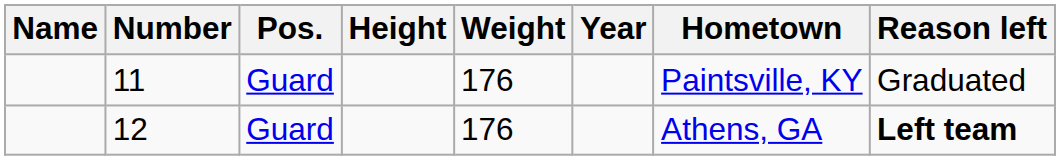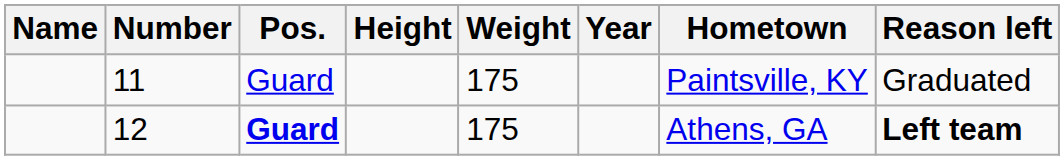11 | Weight: 176 -> 175
12 | Pos.: normal -> bold
12 | Weight: 176 -> 175
